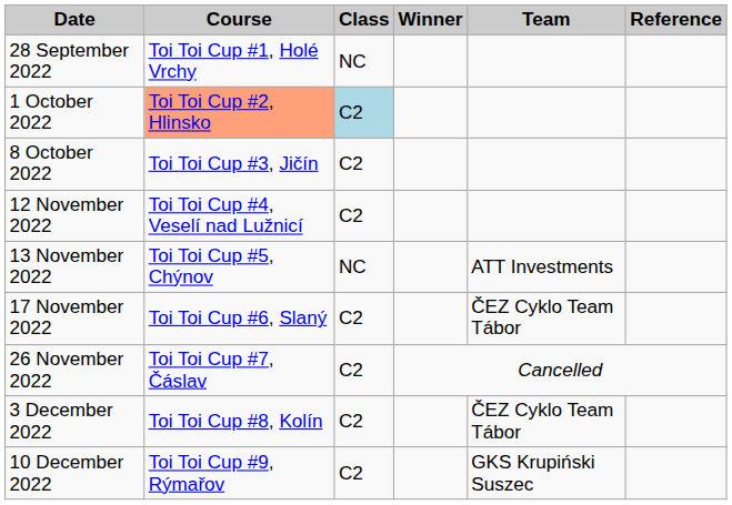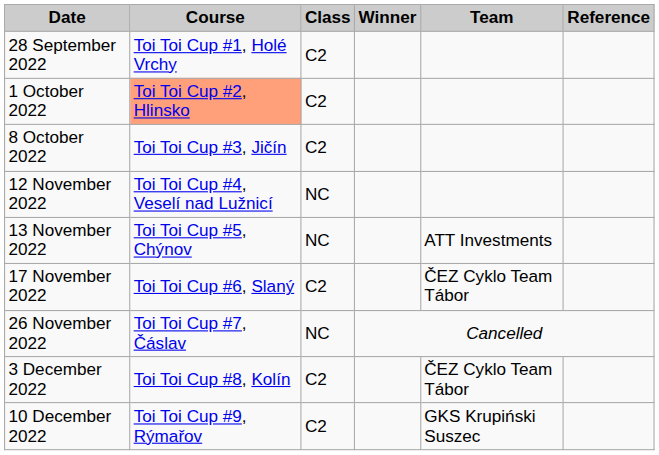28 September 2022 | Class: NC -> C2
1 October 2022 | Class: lightblue background -> no background
12 November 2022 | Class: C2 -> NC
26 November 2022 | Class: C2 -> NC
